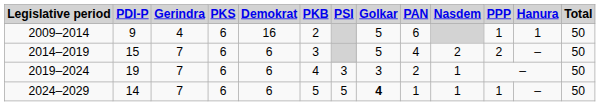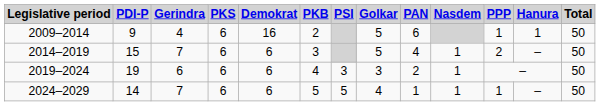2014–2019 | Nasdem: 2 -> 1
2019–2024 | Gerindra: 7 -> 6
2024–2029 | Golkar: bold -> normal
